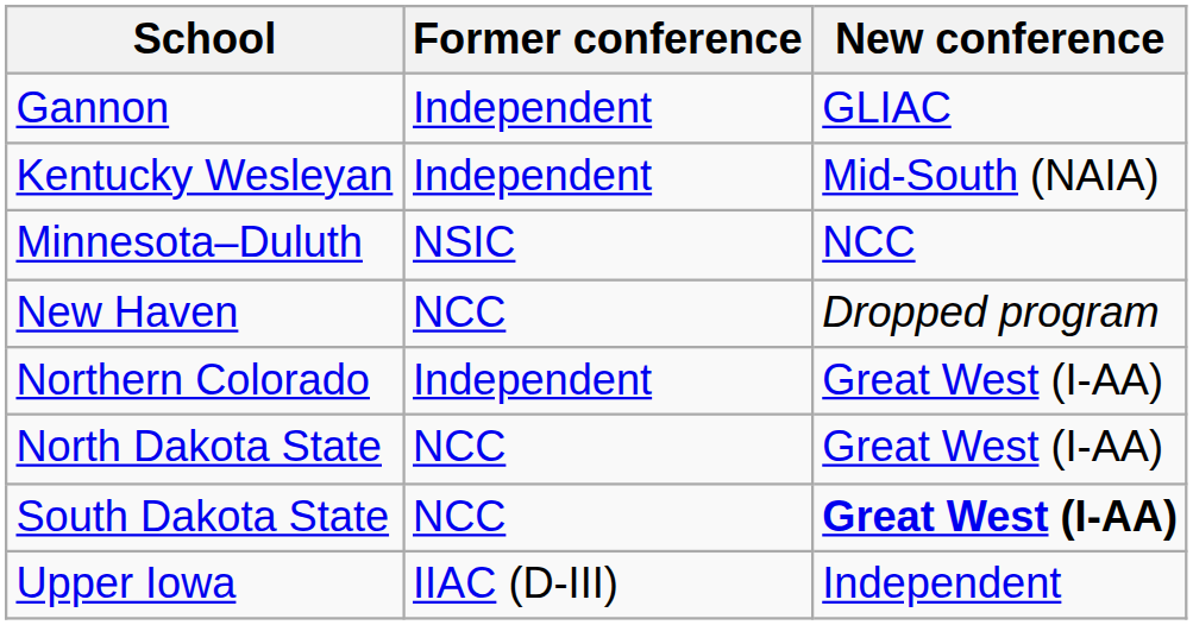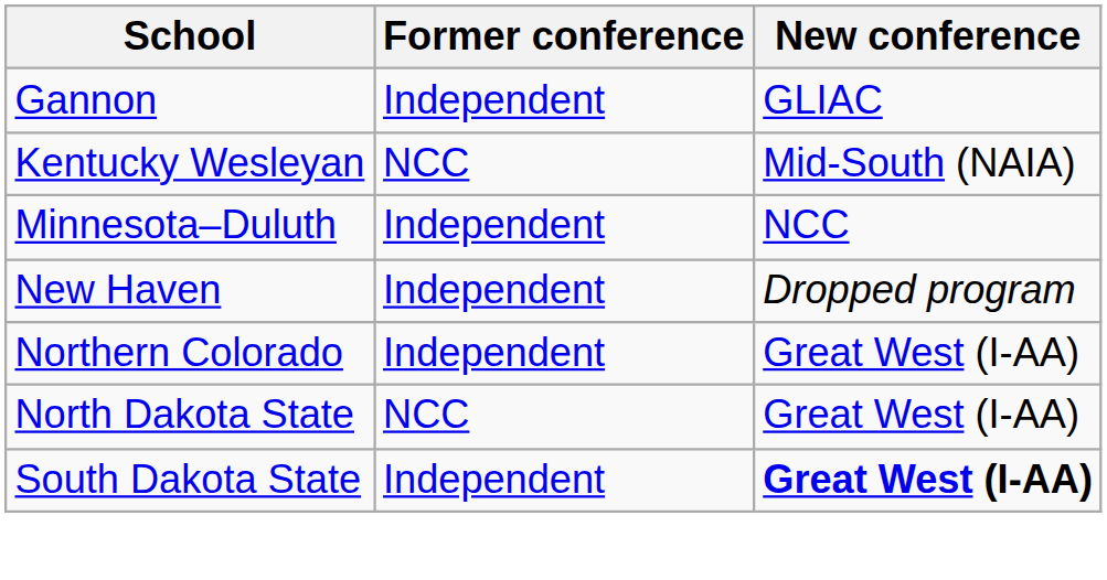Kentucky Wesleyan | Former conference: Independent -> NCC
Minnesota–Duluth | Former conference: NSIC -> Independent
New Haven | Former conference: NCC -> Independent
South Dakota State | Former conference: NCC -> Independent
- row: Upper Iowa | IIAC (D-III) | Independent
